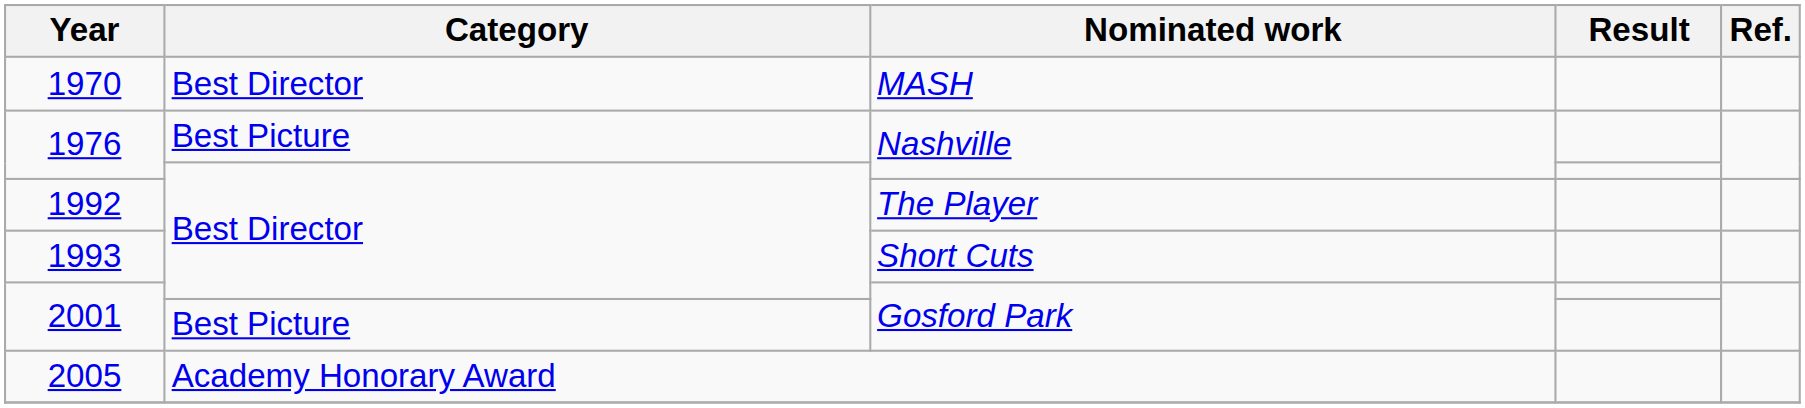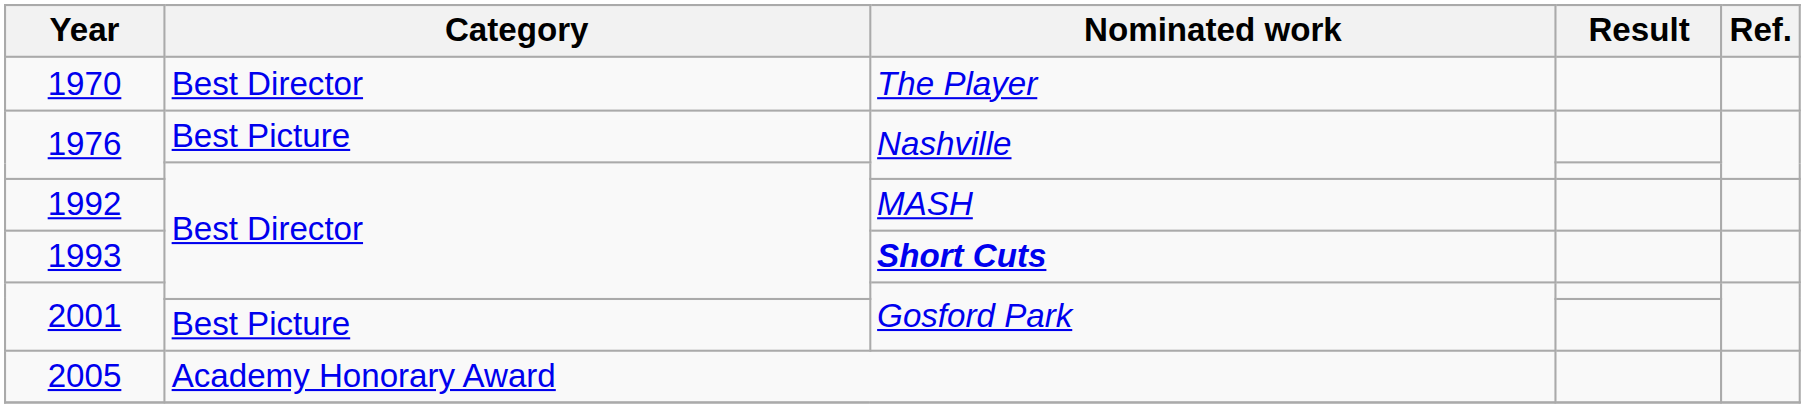1970 | Nominated work: MASH -> The Player
1992 | Nominated work: The Player -> MASH
1993 | Nominated work: normal -> bold
